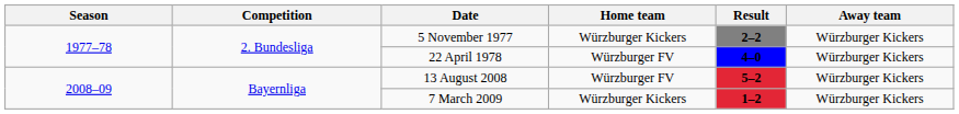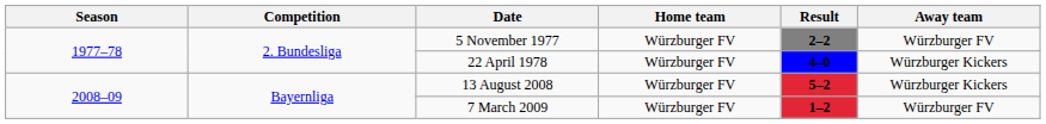5 November 1977 | Home team: Würzburger Kickers -> Würzburger FV
5 November 1977 | Away team: Würzburger Kickers -> Würzburger FV
7 March 2009 | Home team: Würzburger Kickers -> Würzburger FV
7 March 2009 | Away team: Würzburger Kickers -> Würzburger FV
